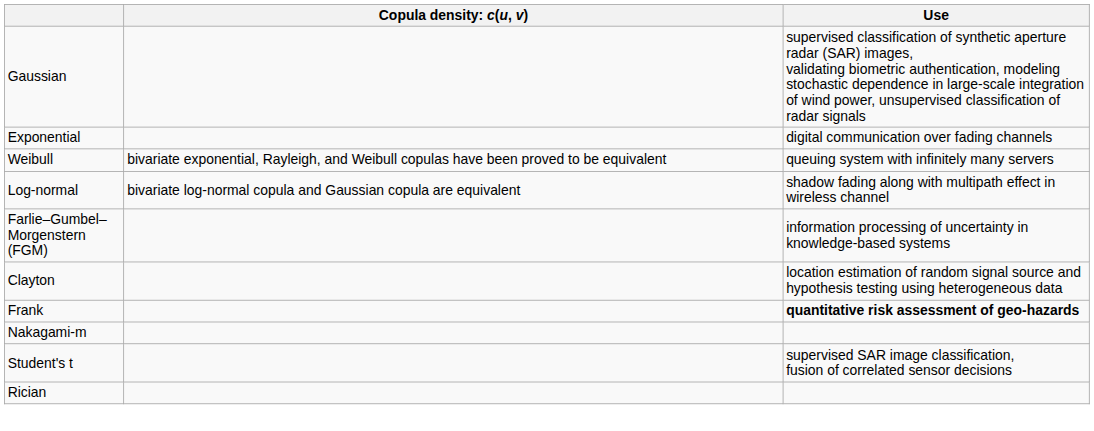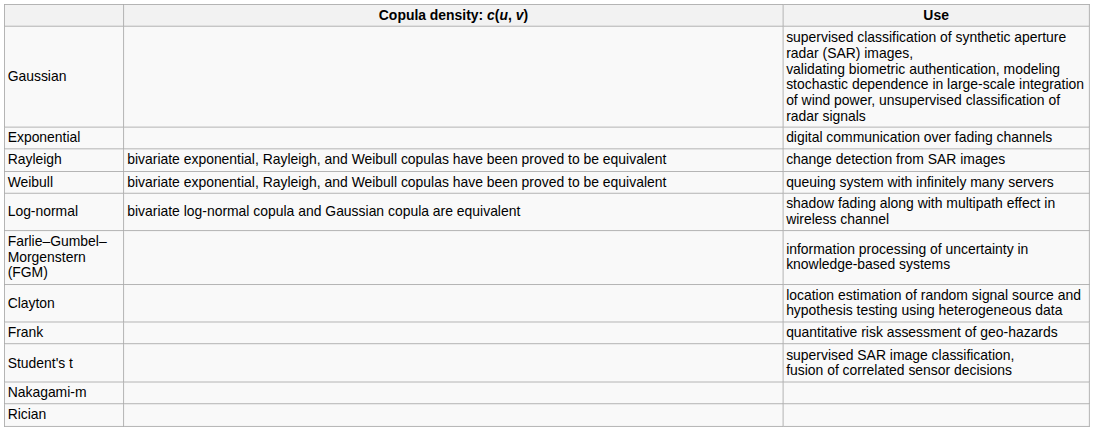+ row: Rayleigh | bivariate exponential, Rayleigh, and Weibull copulas have been proved to be equivalent | change detection from SAR images
Frank | Use: bold -> normal
rows swapped: Student's t <-> Nakagami-m
